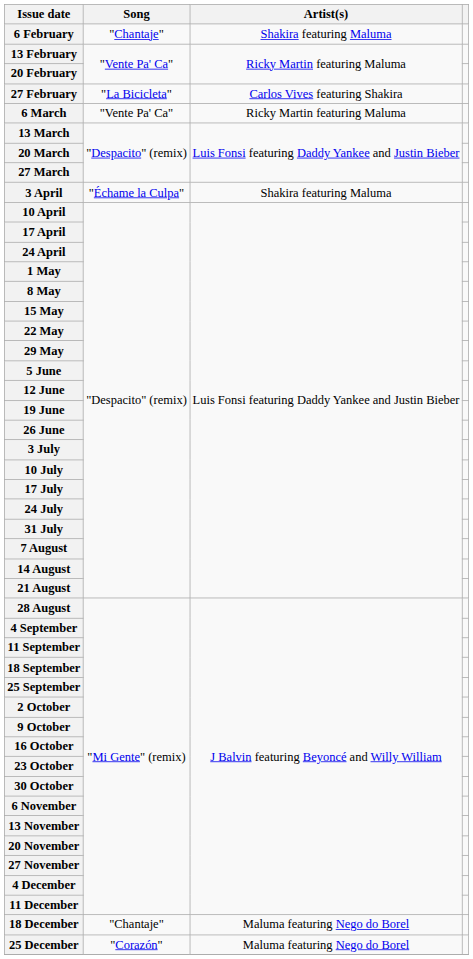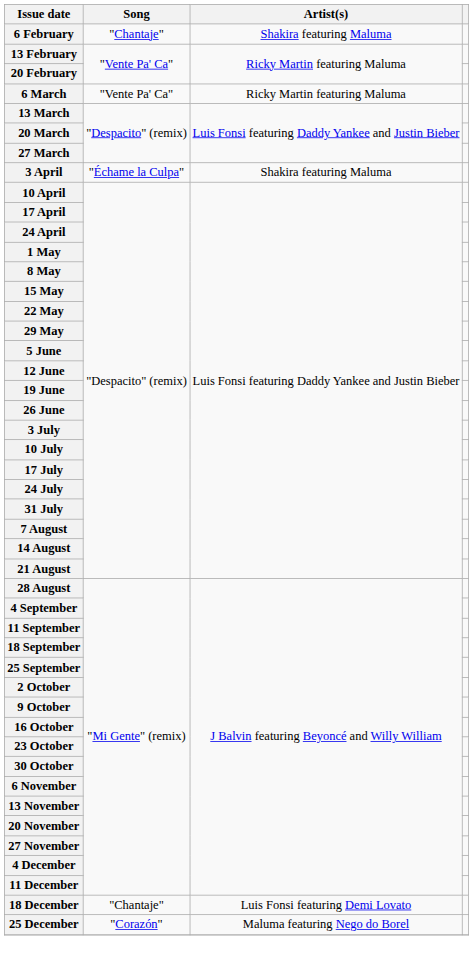- row: 27 February | "La Bicicleta" | Carlos Vives featuring Shakira
18 December | Artist(s): Maluma featuring Nego do Borel -> Luis Fonsi featuring Demi Lovato
